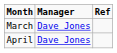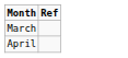- column: Manager | Dave Jones | Dave Jones
